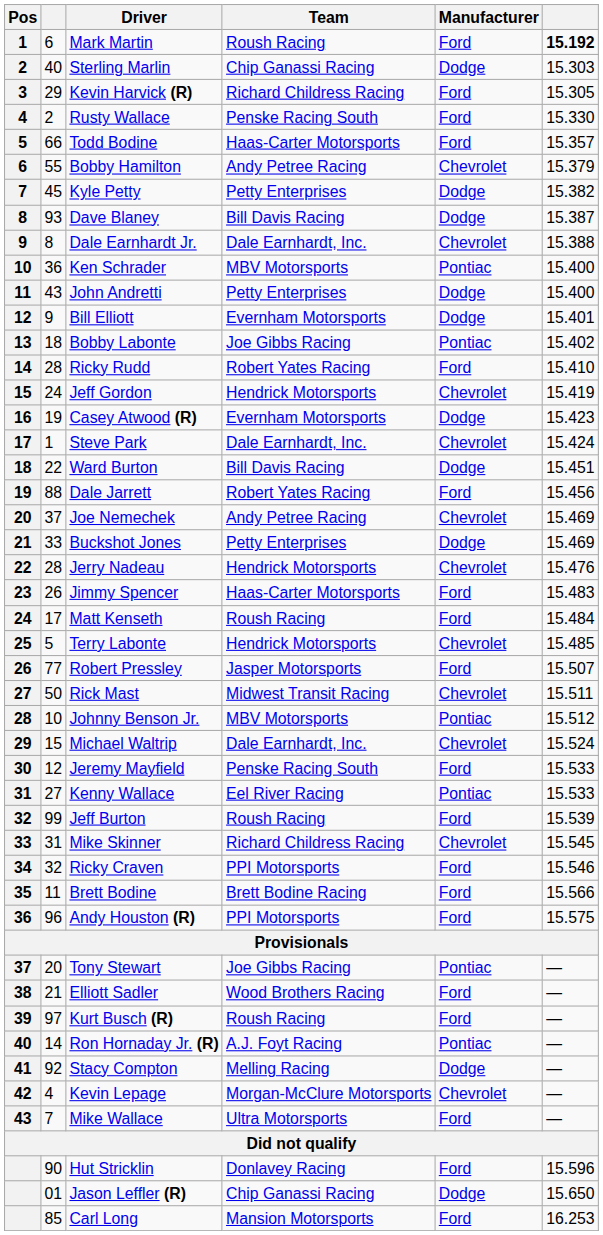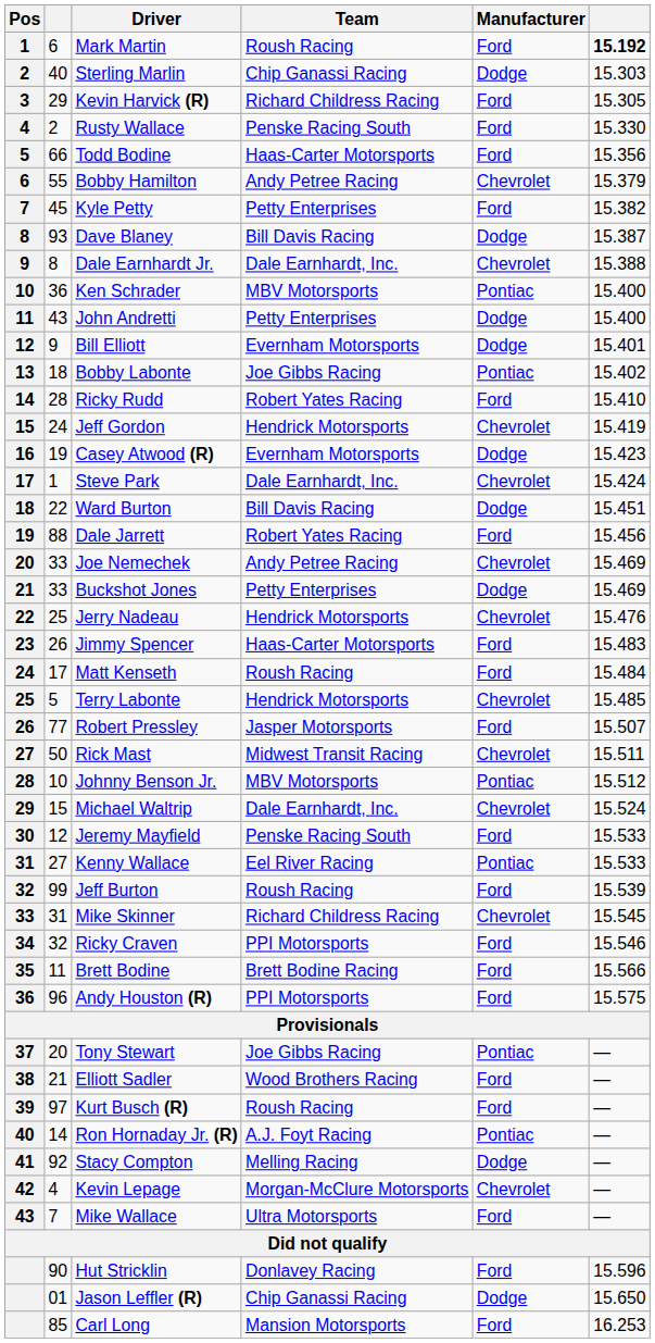Todd Bodine | column 6: 15.357 -> 15.356
Kyle Petty | Manufacturer: Dodge -> Ford
Joe Nemechek | column 2: 37 -> 33
Jerry Nadeau | column 2: 28 -> 25
